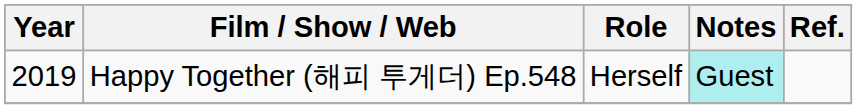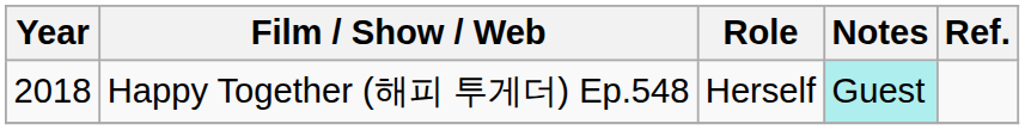Happy Together (해피 투게더) Ep.548 | Year: 2019 -> 2018
